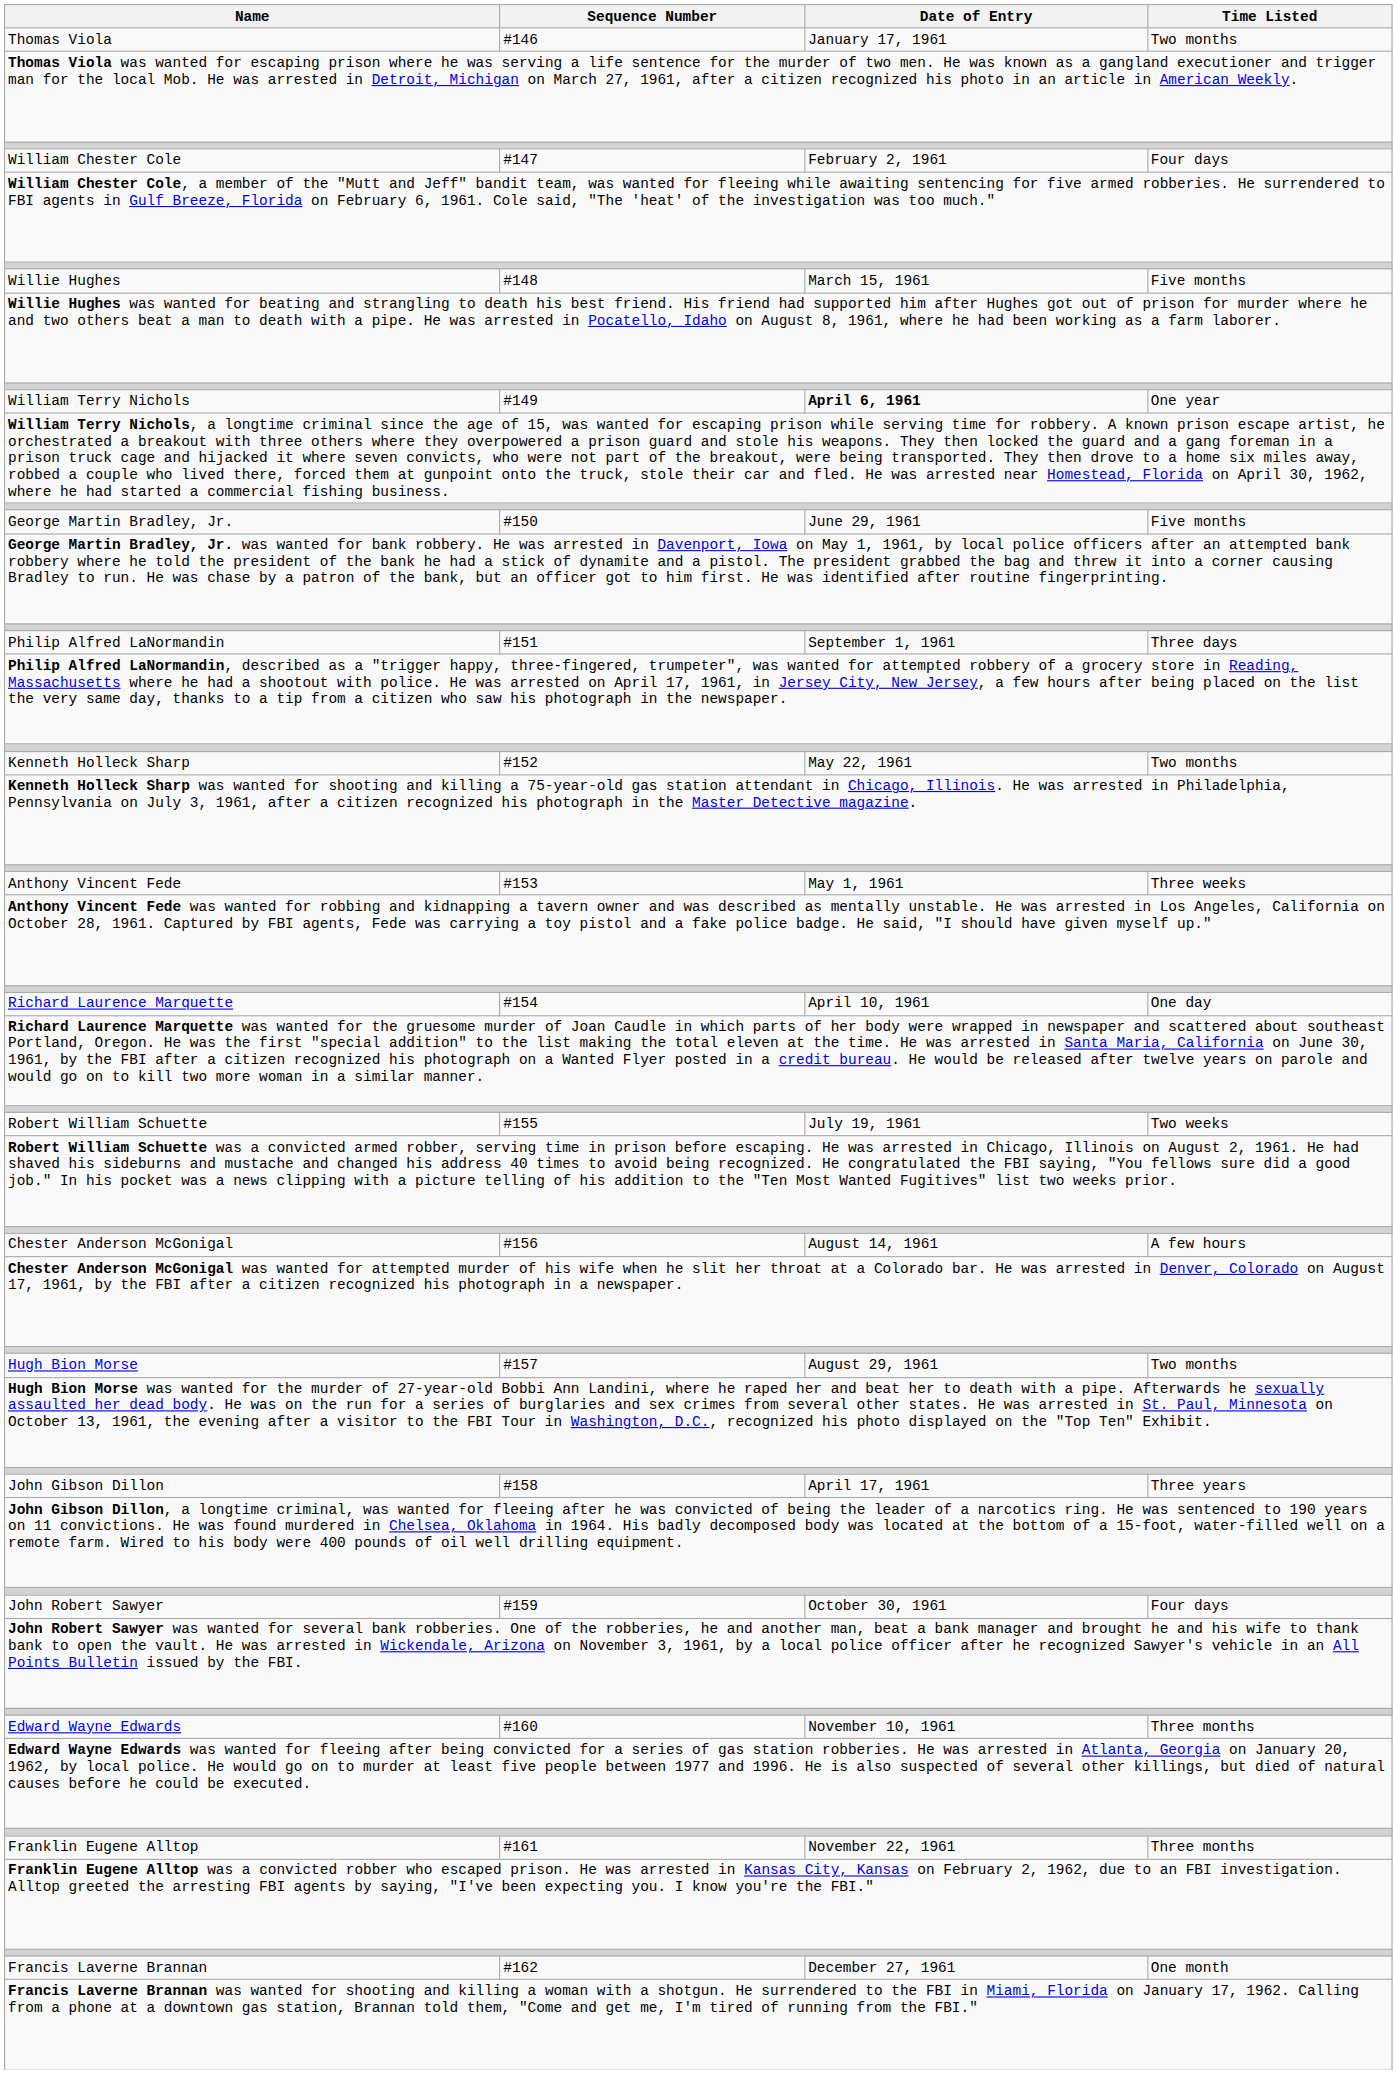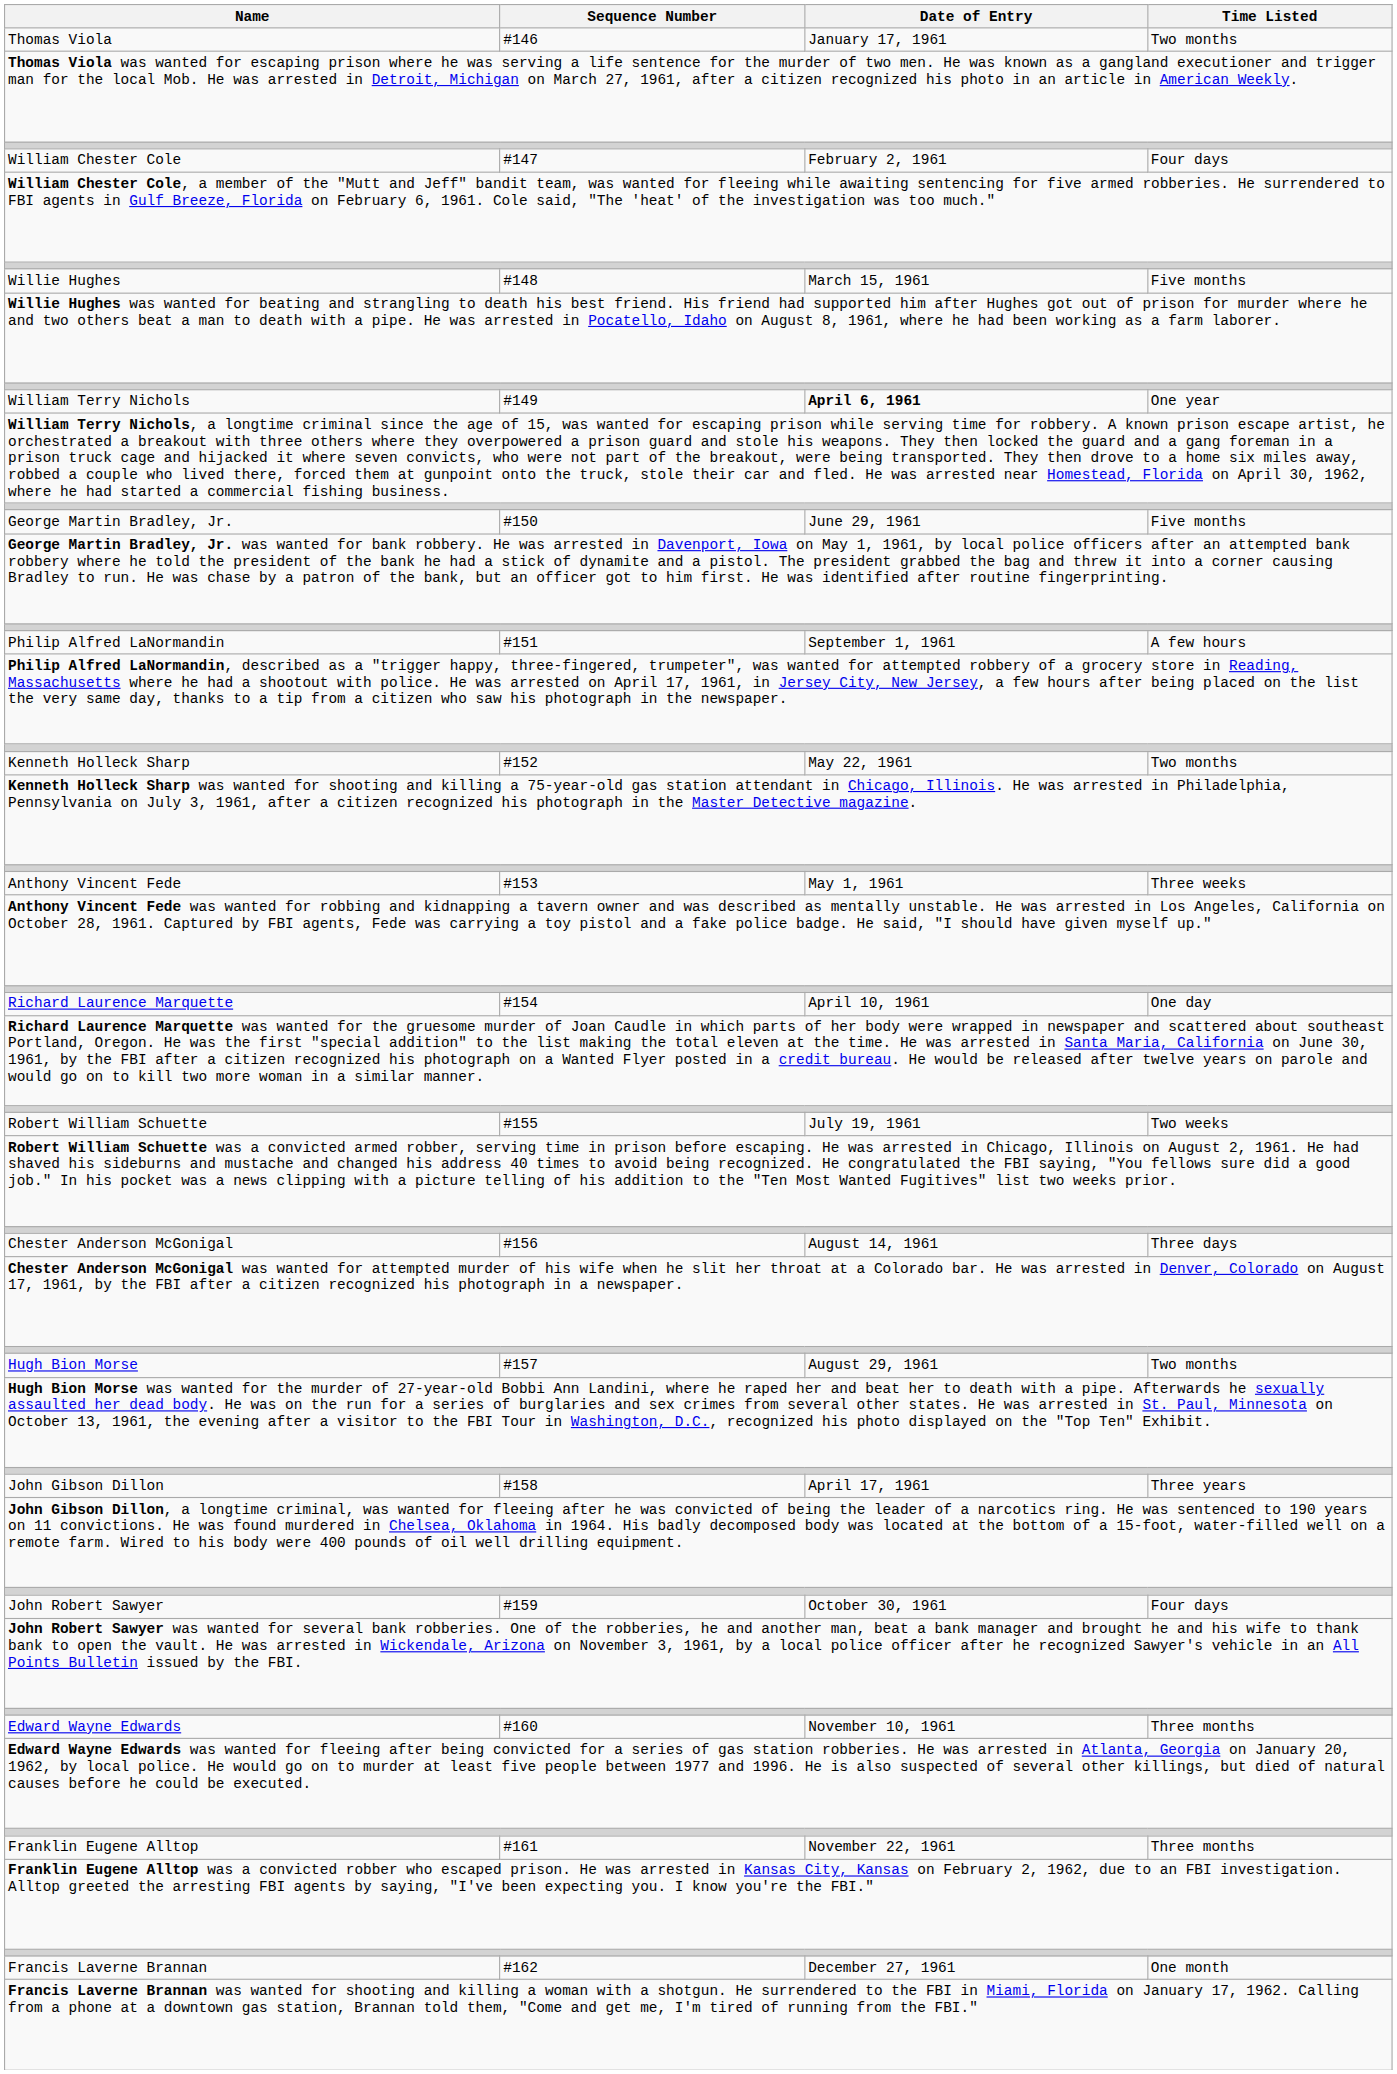Philip Alfred LaNormandin | Time Listed: Three days -> A few hours
Chester Anderson McGonigal | Time Listed: A few hours -> Three days
